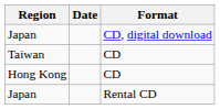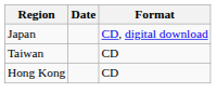- row: Japan | Rental CD
